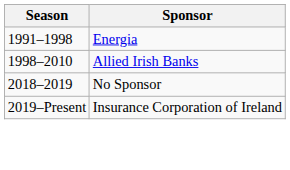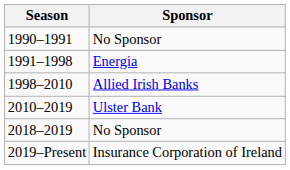+ row: 1990–1991 | No Sponsor
+ row: 2010–2019 | Ulster Bank
